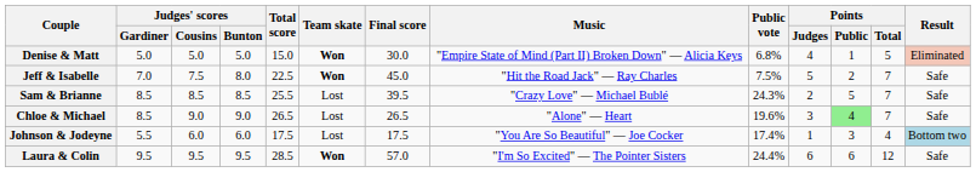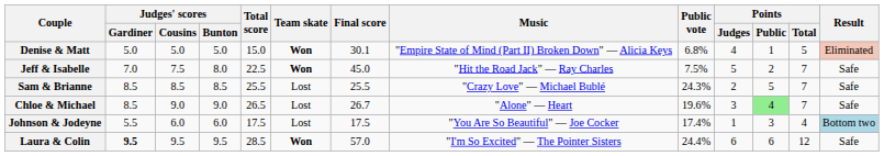Denise & Matt | Final score: 30.0 -> 30.1
Sam & Brianne | Final score: 39.5 -> 25.5
Chloe & Michael | Final score: 26.5 -> 26.7
Laura & Colin | Judges' scores / Gardiner: normal -> bold
